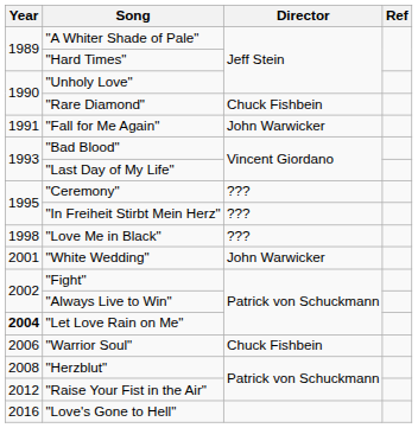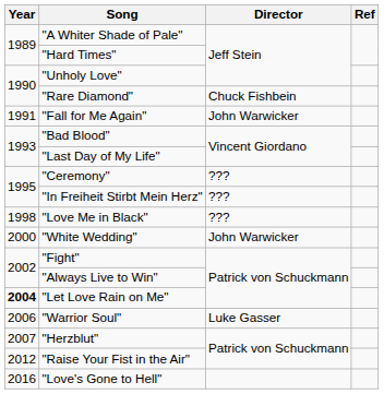"White Wedding" | Year: 2001 -> 2000
"Warrior Soul" | Director: Chuck Fishbein -> Luke Gasser
"Herzblut" | Year: 2008 -> 2007
